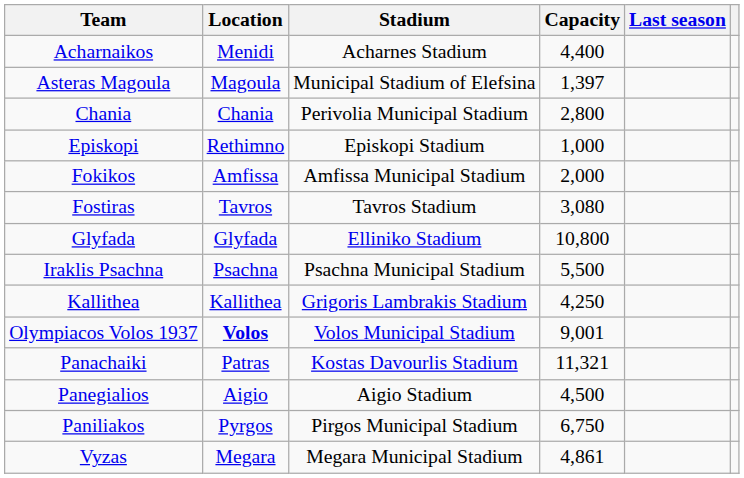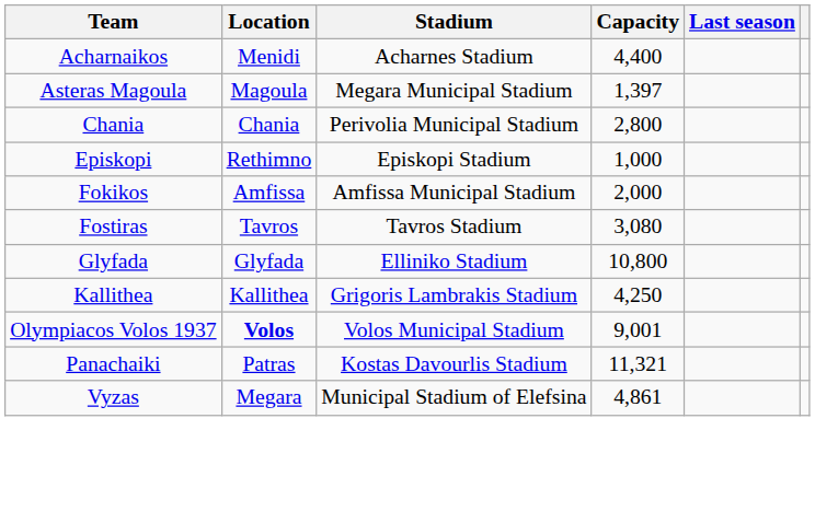Asteras Magoula | Stadium: Municipal Stadium of Elefsina -> Megara Municipal Stadium
- row: Iraklis Psachna | Psachna | Psachna Municipal Stadium | 5,500
- row: Panegialios | Aigio | Aigio Stadium | 4,500
- row: Paniliakos | Pyrgos | Pirgos Municipal Stadium | 6,750
Vyzas | Stadium: Megara Municipal Stadium -> Municipal Stadium of Elefsina
